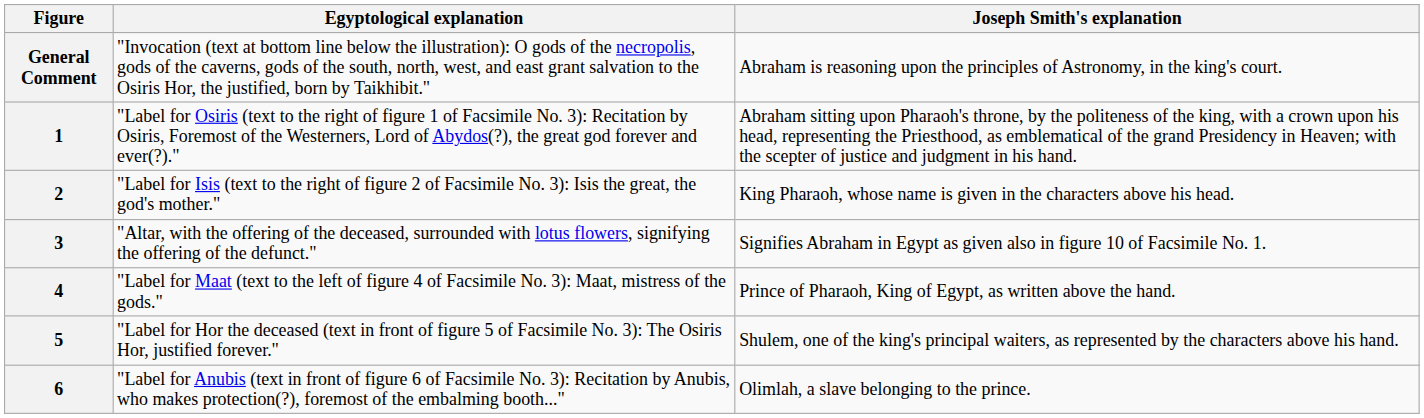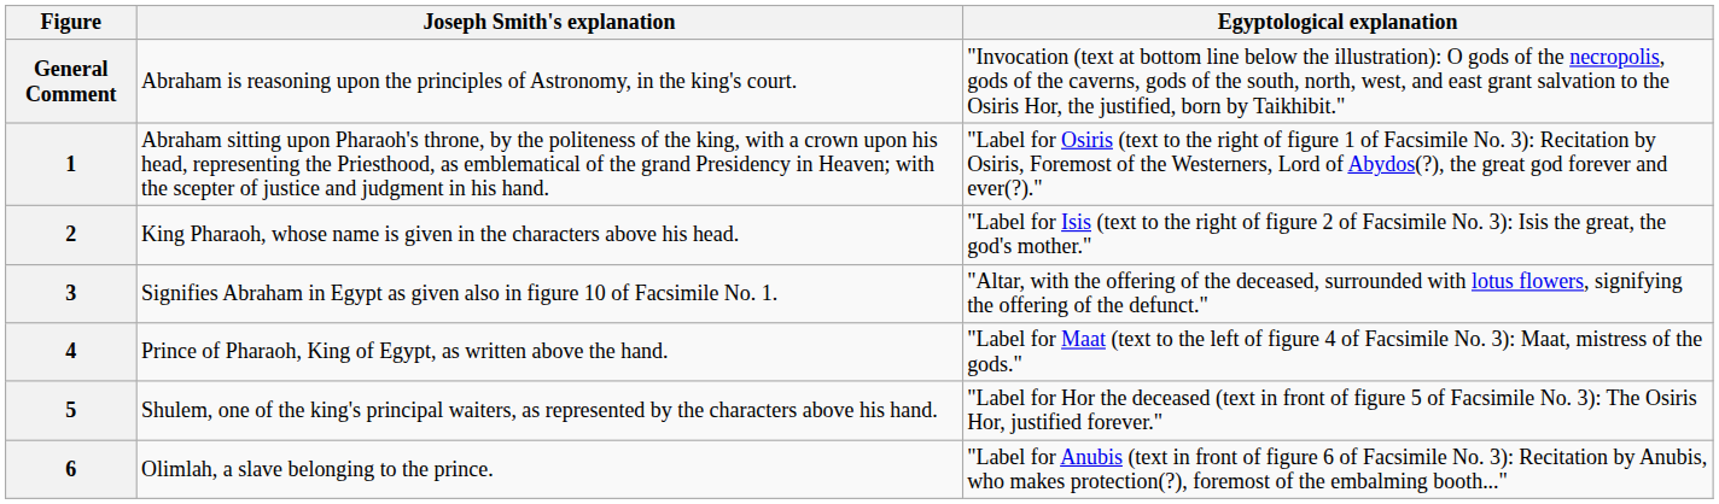columns swapped: Joseph Smith's explanation <-> Egyptological explanation
